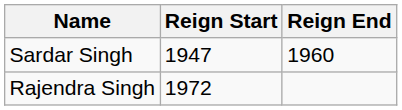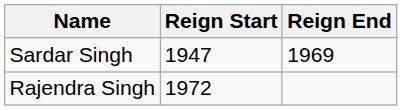Sardar Singh | Reign End: 1960 -> 1969
